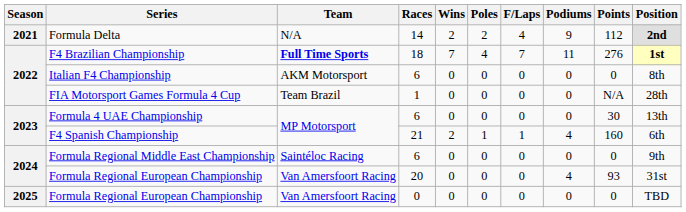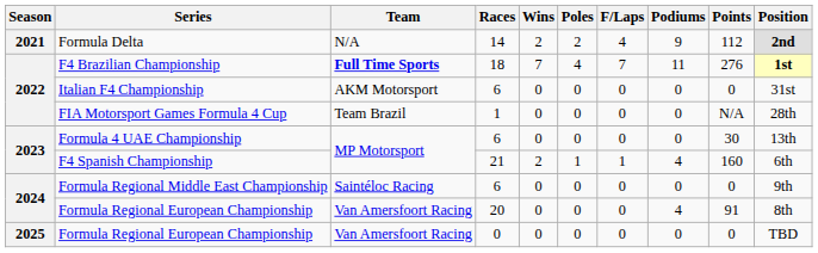Italian F4 Championship | Position: 8th -> 31st
Formula Regional European Championship / 20 | Points: 93 -> 91
Formula Regional European Championship / 20 | Position: 31st -> 8th
